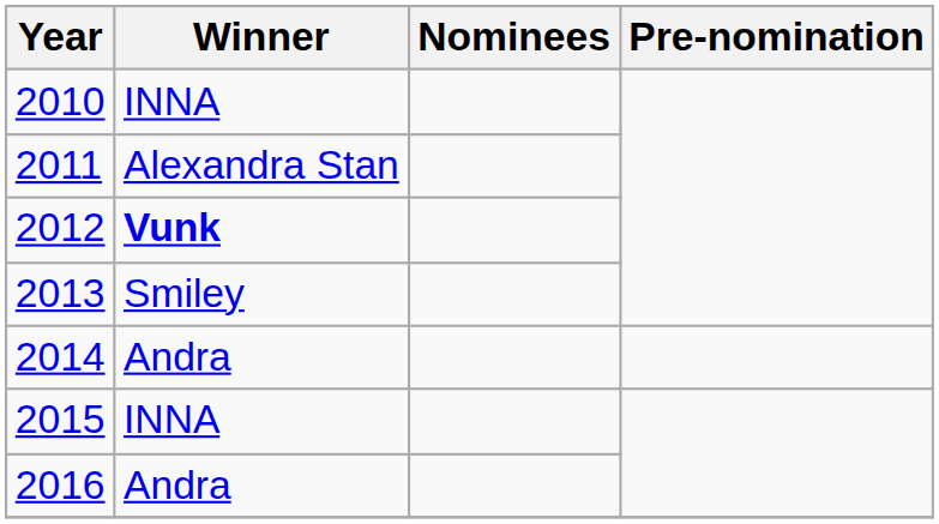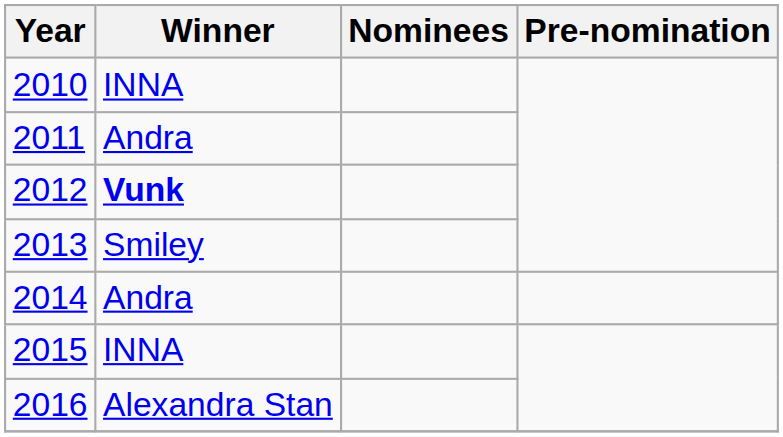2011 | Winner: Alexandra Stan -> Andra
2016 | Winner: Andra -> Alexandra Stan
